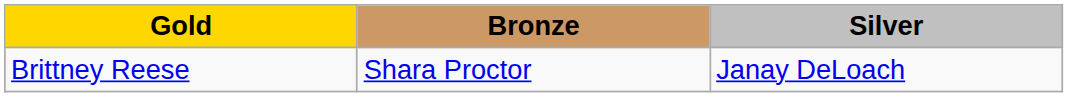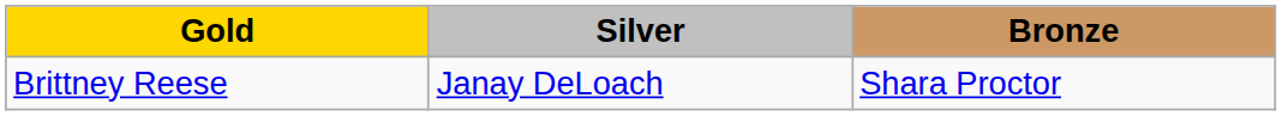columns swapped: Silver <-> Bronze
